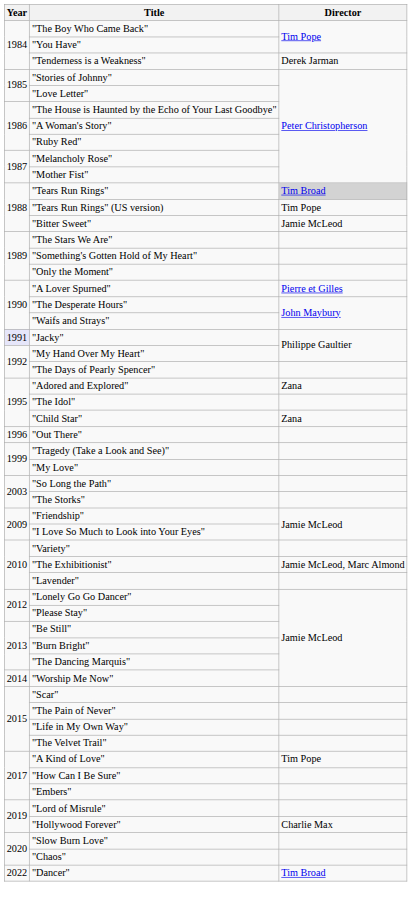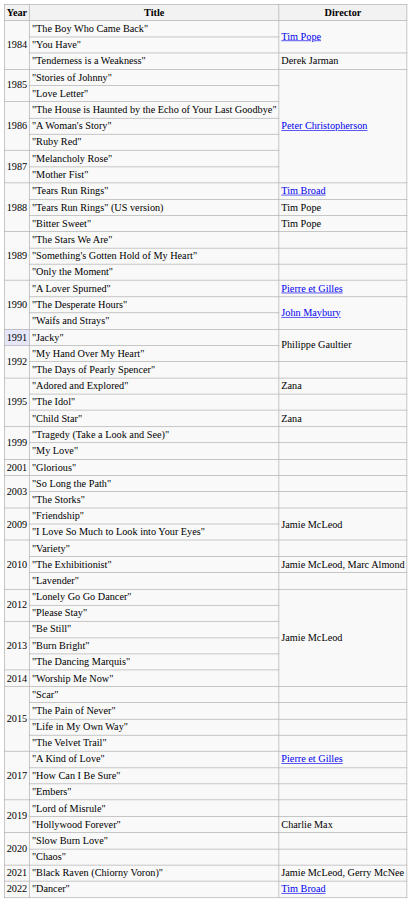"Tears Run Rings" | Director: lightgrey background -> no background
"Bitter Sweet" | Director: Jamie McLeod -> Tim Pope
- row: 1996 | "Out There"
+ row: 2001 | "Glorious"
"A Kind of Love" | Director: Tim Pope -> Pierre et Gilles
+ row: 2021 | "Black Raven (Chiorny Voron)" | Jamie McLeod, Gerry McNee
